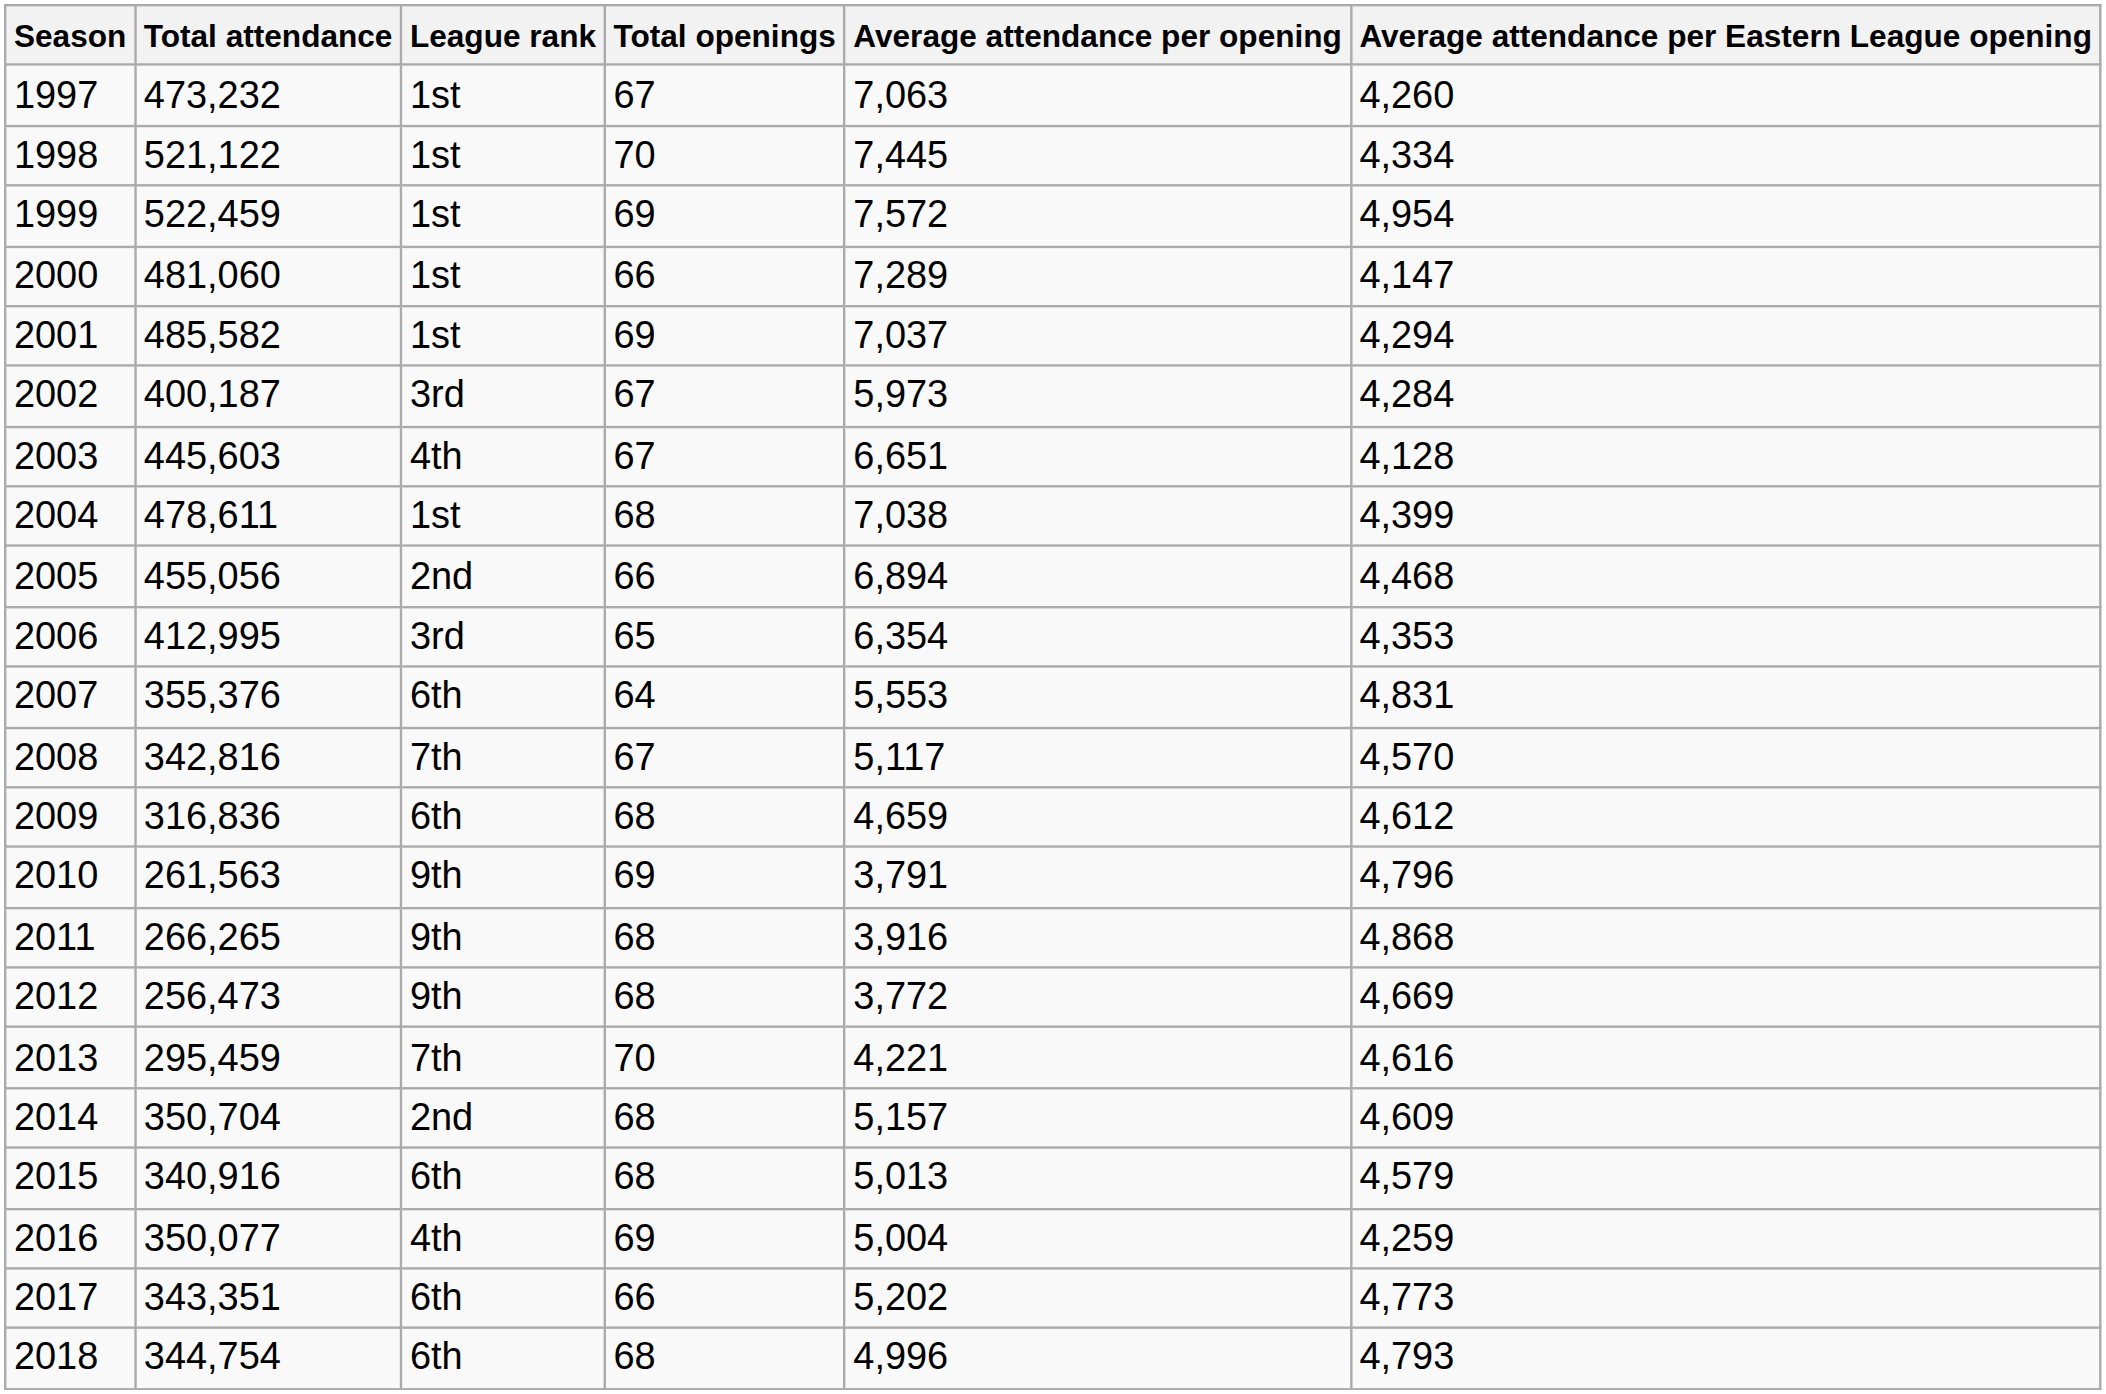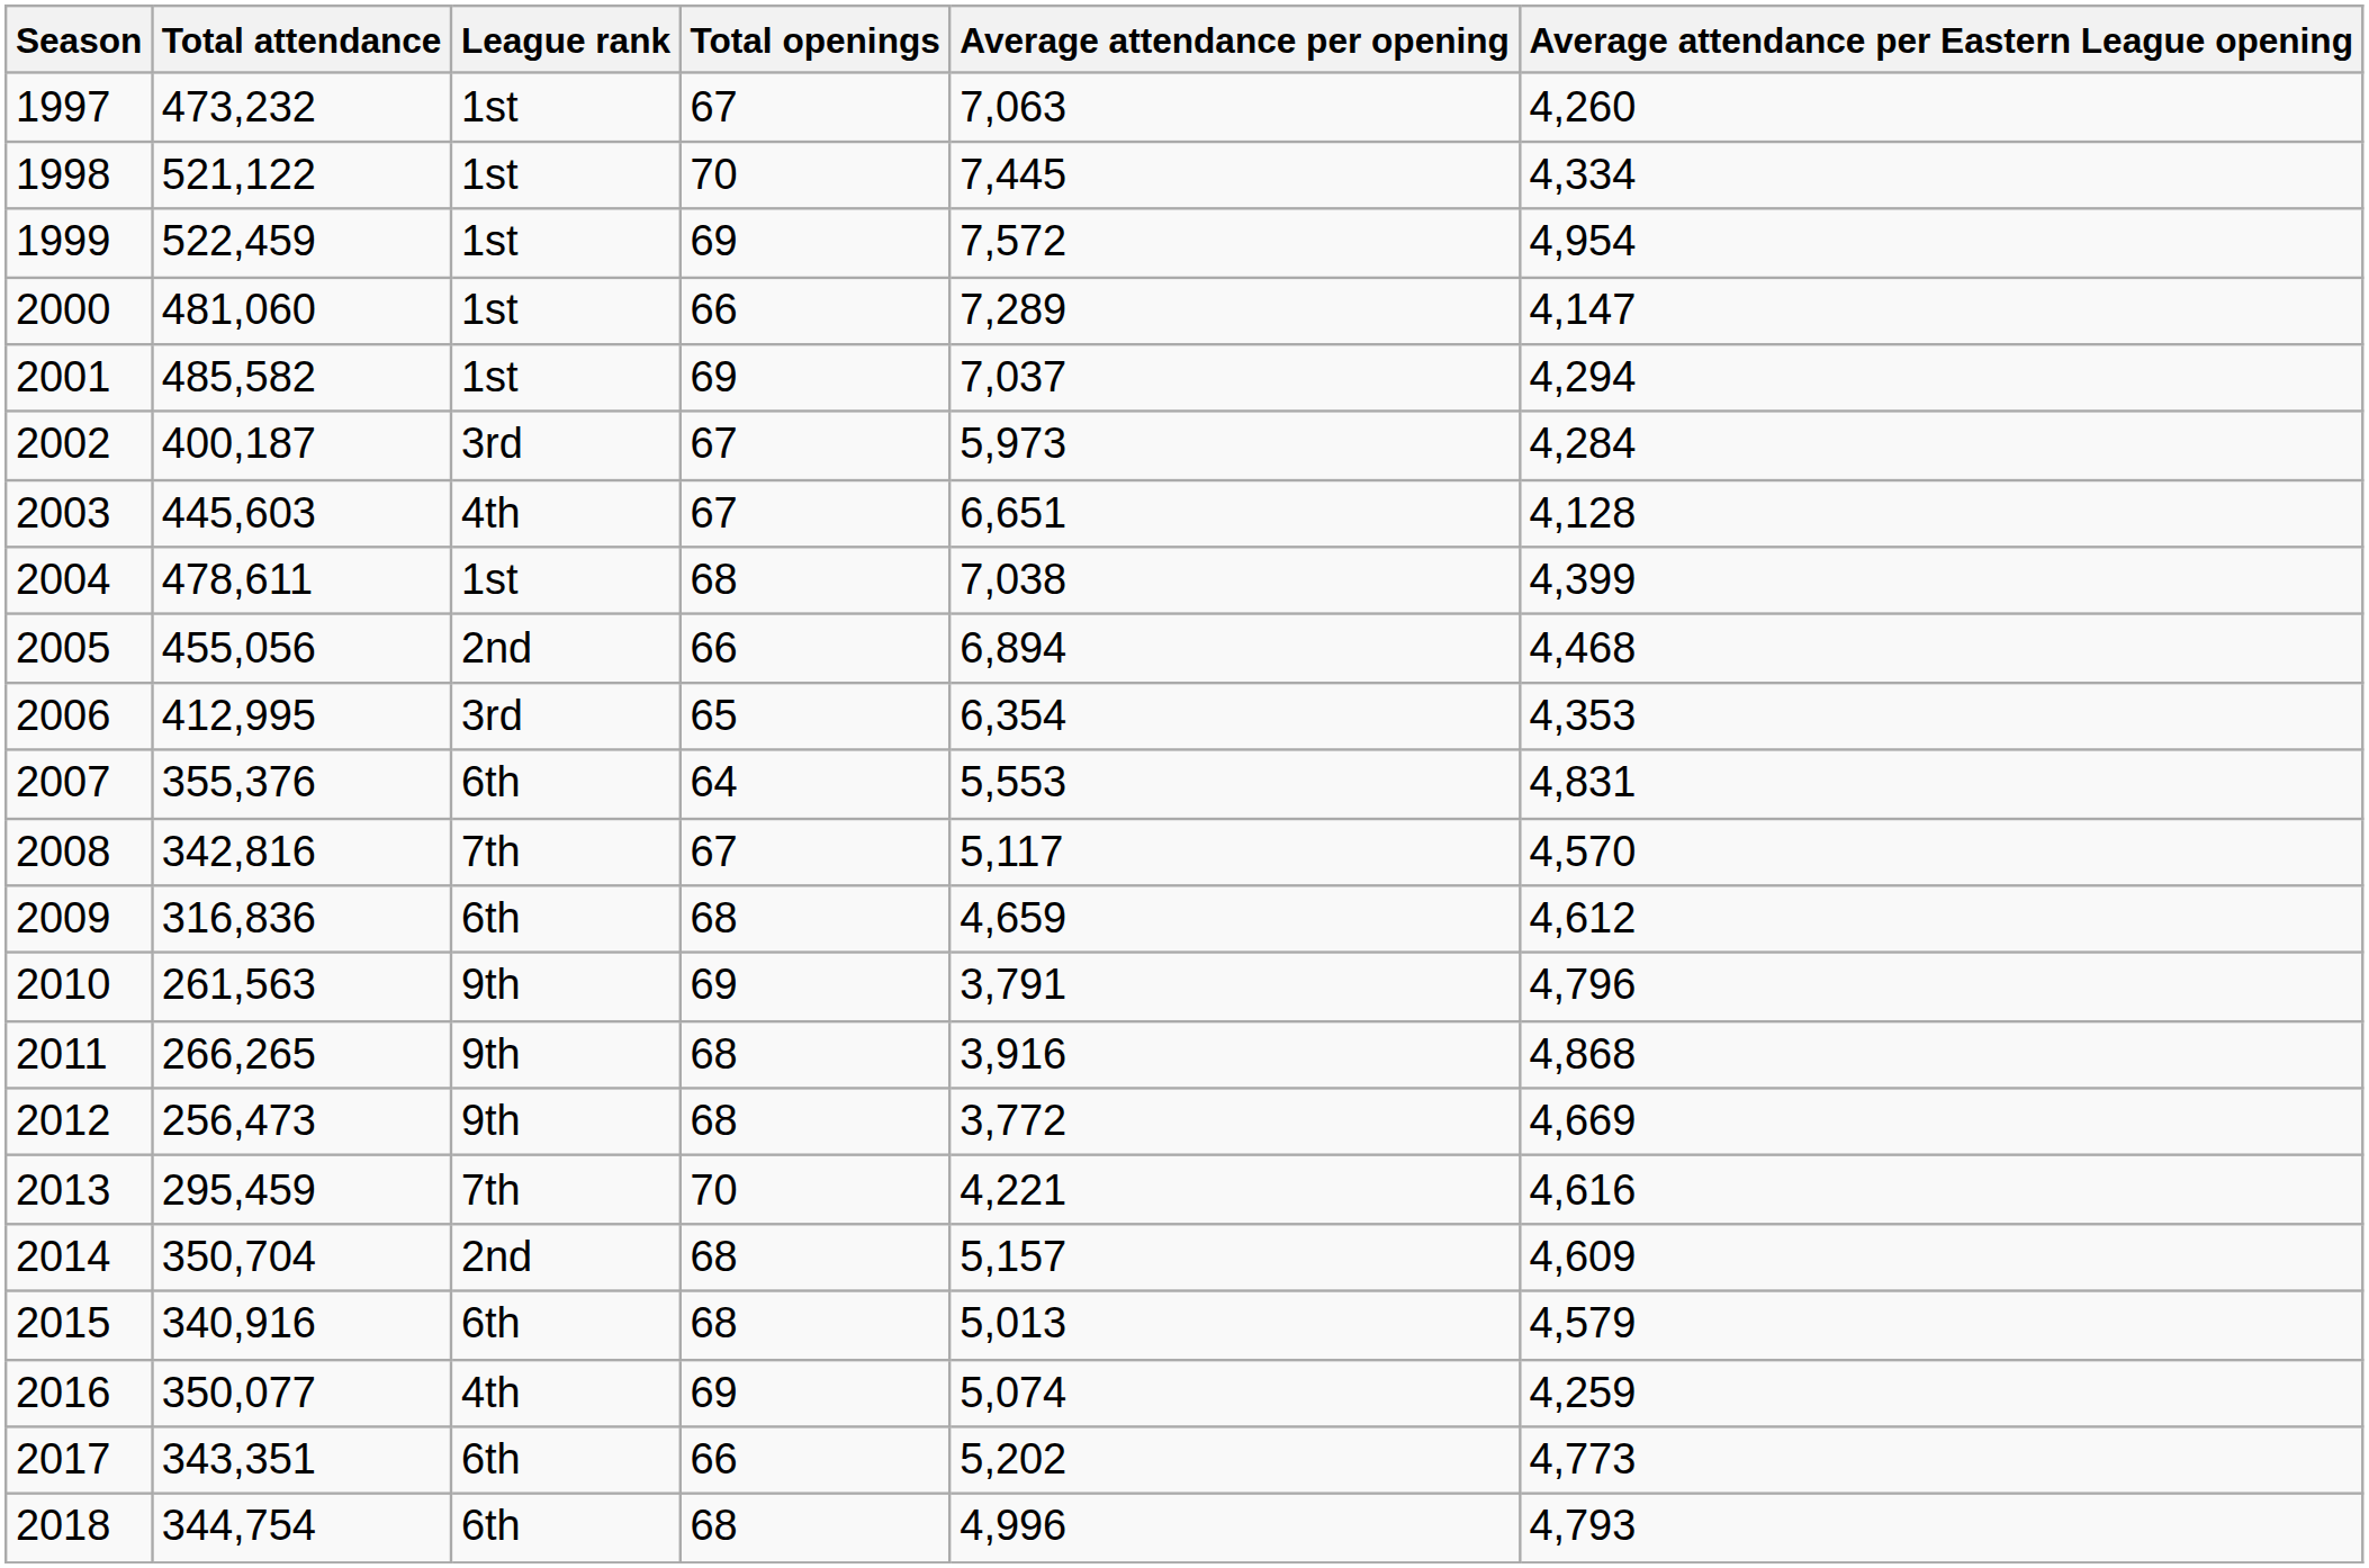2016 | Average attendance per opening: 5,004 -> 5,074
